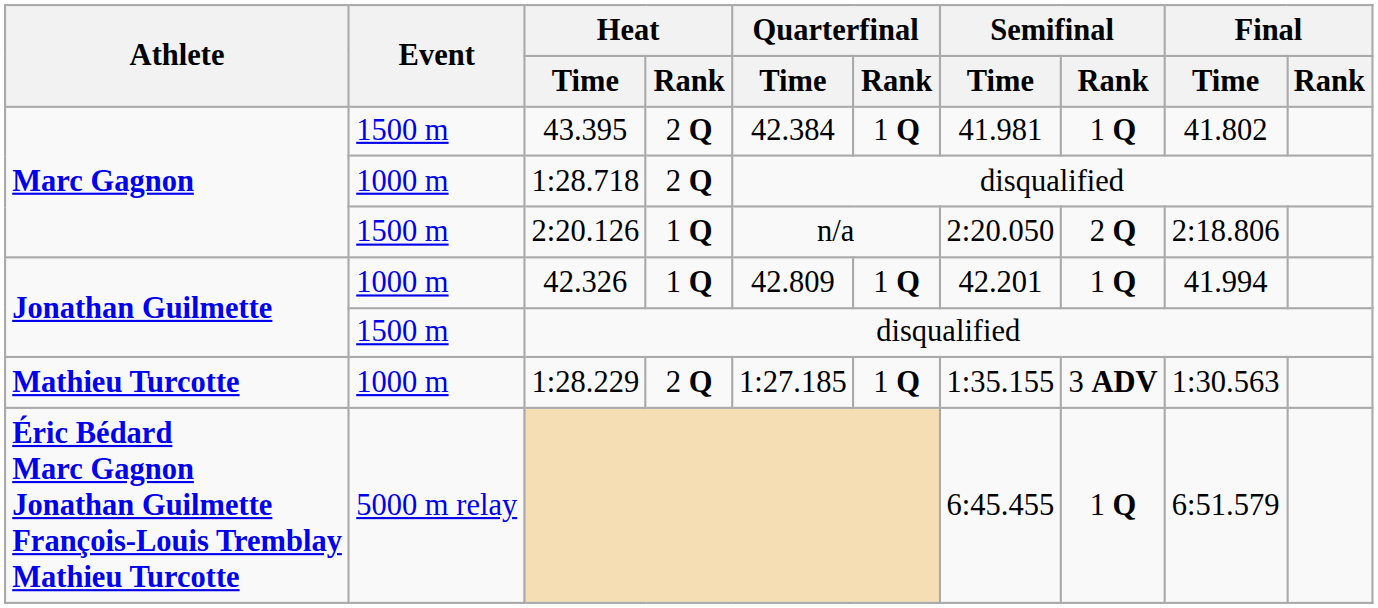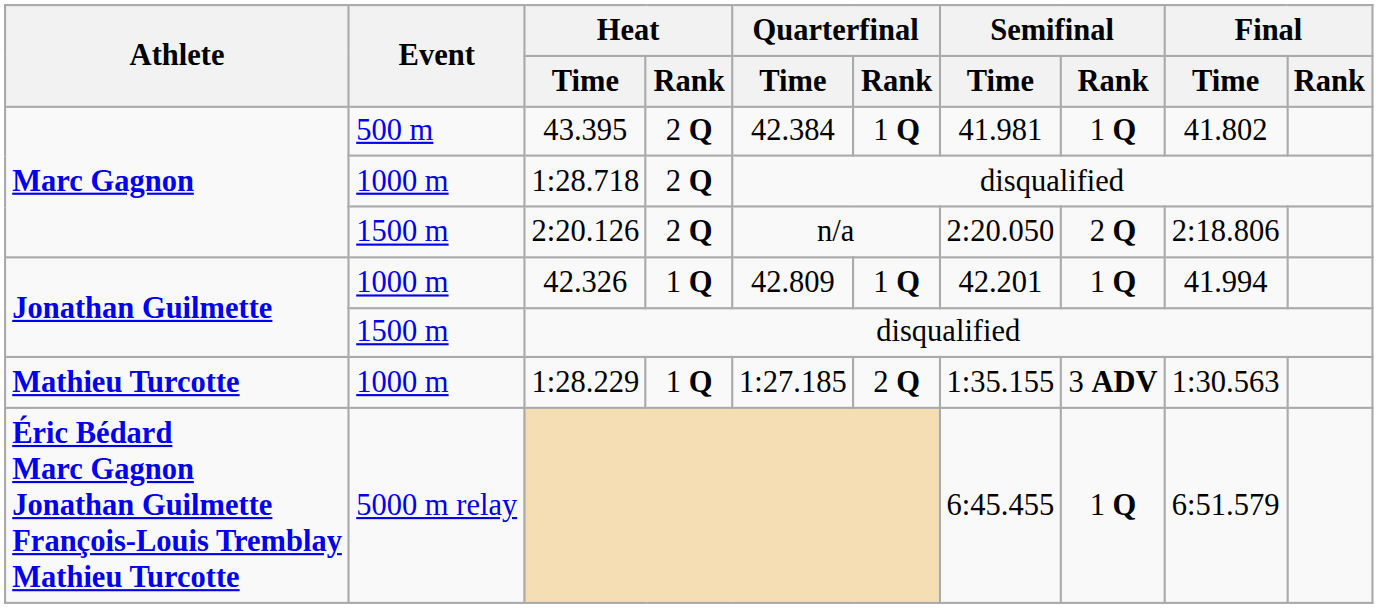43.395 | Event: 1500 m -> 500 m
2:20.126 | Heat / Rank: 1 Q -> 2 Q
1:28.229 | Heat / Rank: 2 Q -> 1 Q
1:28.229 | Quarterfinal / Rank: 1 Q -> 2 Q
